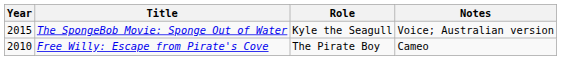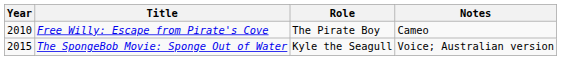rows swapped: Free Willy: Escape from Pirate's Cove <-> The SpongeBob Movie: Sponge Out of Water
